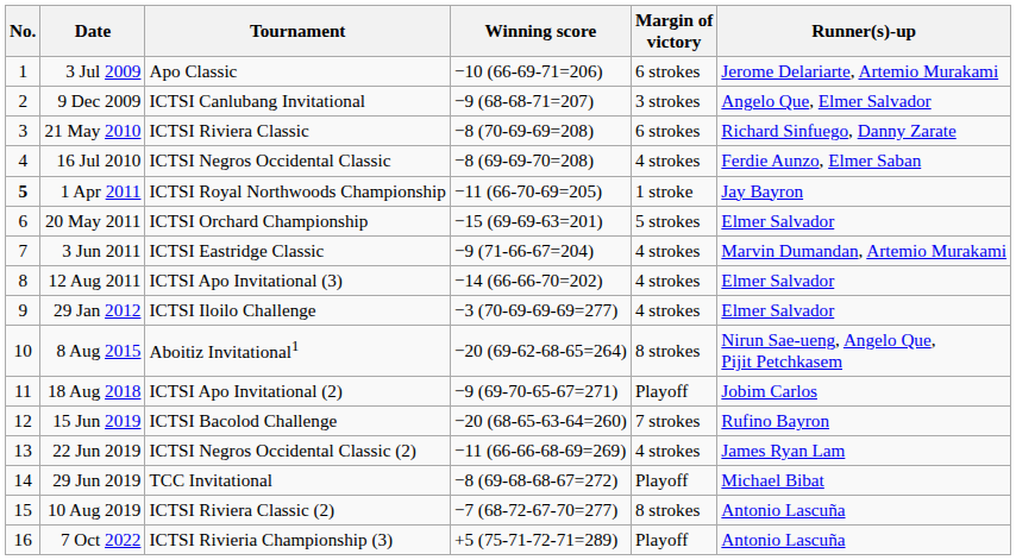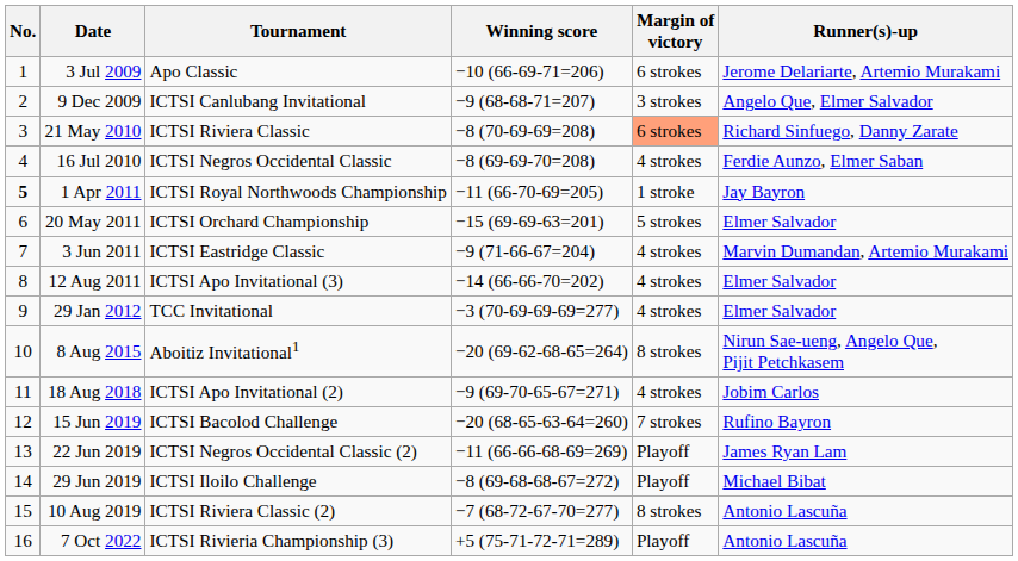21 May 2010 | Margin of victory: no background -> lightsalmon background
29 Jan 2012 | Tournament: ICTSI Iloilo Challenge -> TCC Invitational
18 Aug 2018 | Margin of victory: Playoff -> 4 strokes
22 Jun 2019 | Margin of victory: 4 strokes -> Playoff
29 Jun 2019 | Tournament: TCC Invitational -> ICTSI Iloilo Challenge
